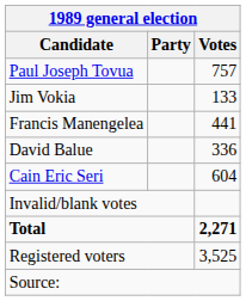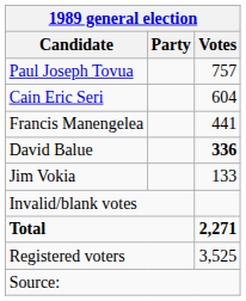rows swapped: Cain Eric Seri <-> Jim Vokia
David Balue | Votes: normal -> bold
